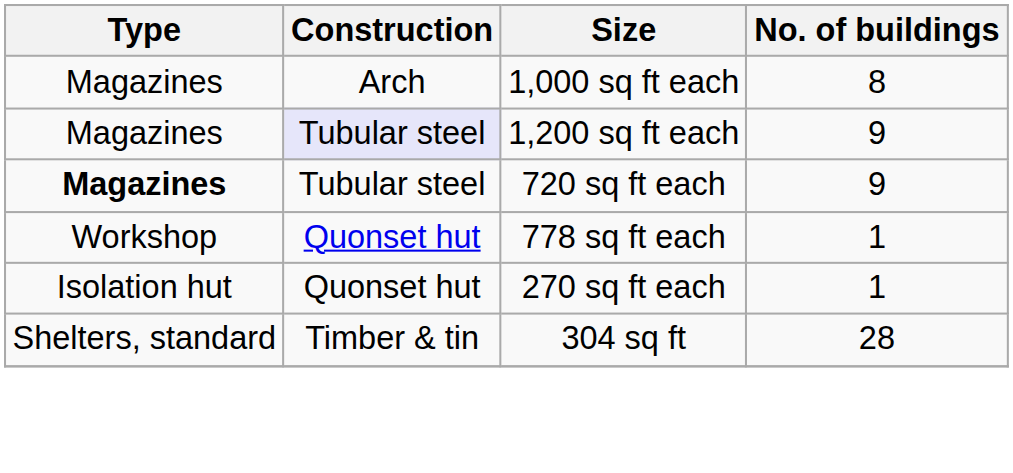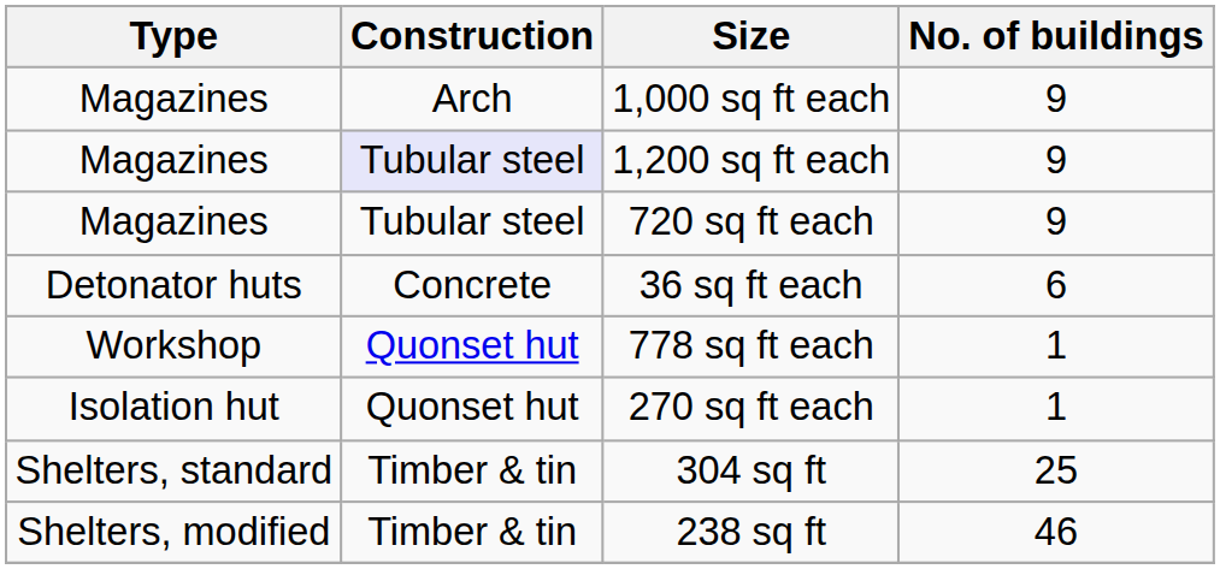1,000 sq ft each | No. of buildings: 8 -> 9
720 sq ft each | Type: bold -> normal
+ row: Detonator huts | Concrete | 36 sq ft each | 6
304 sq ft | No. of buildings: 28 -> 25
+ row: Shelters, modified | Timber & tin | 238 sq ft | 46
